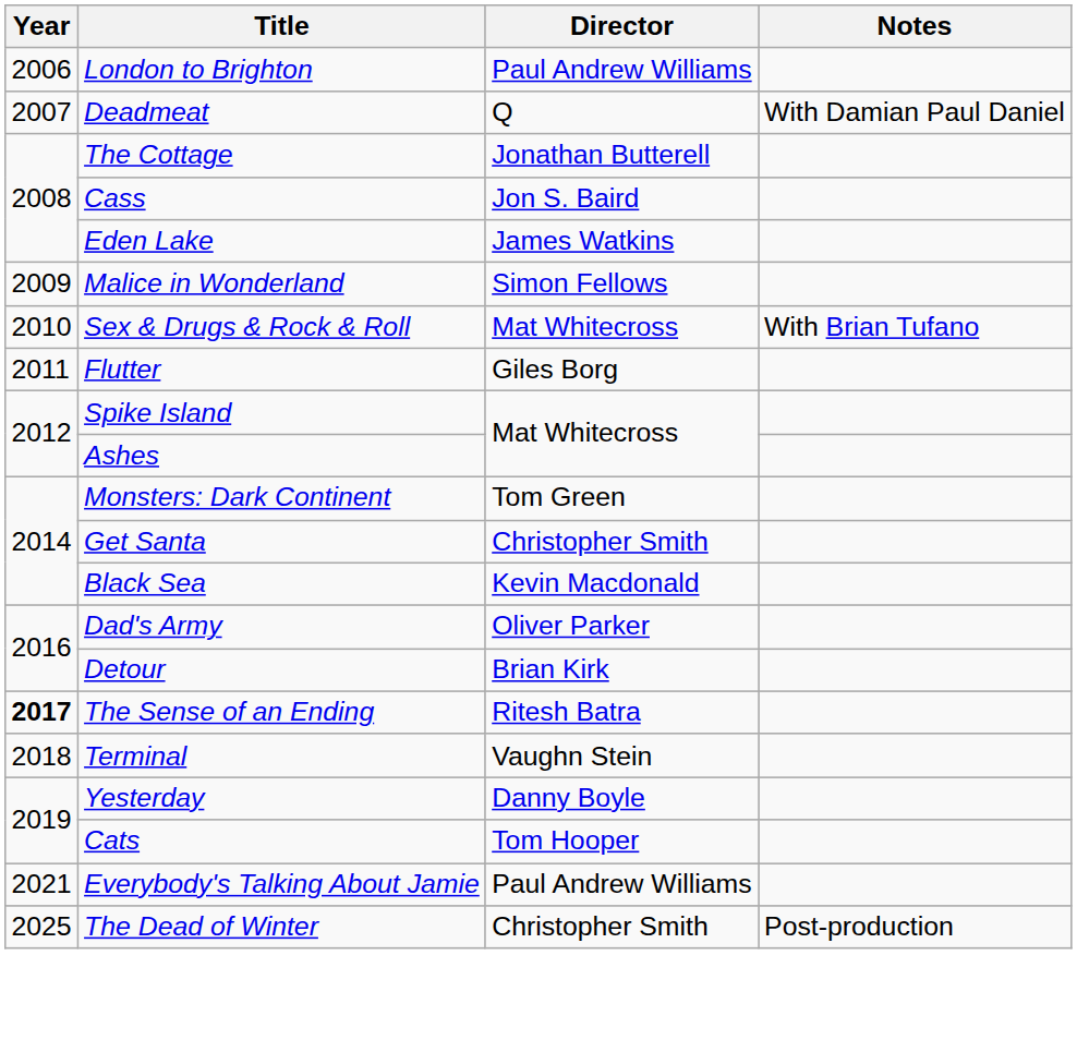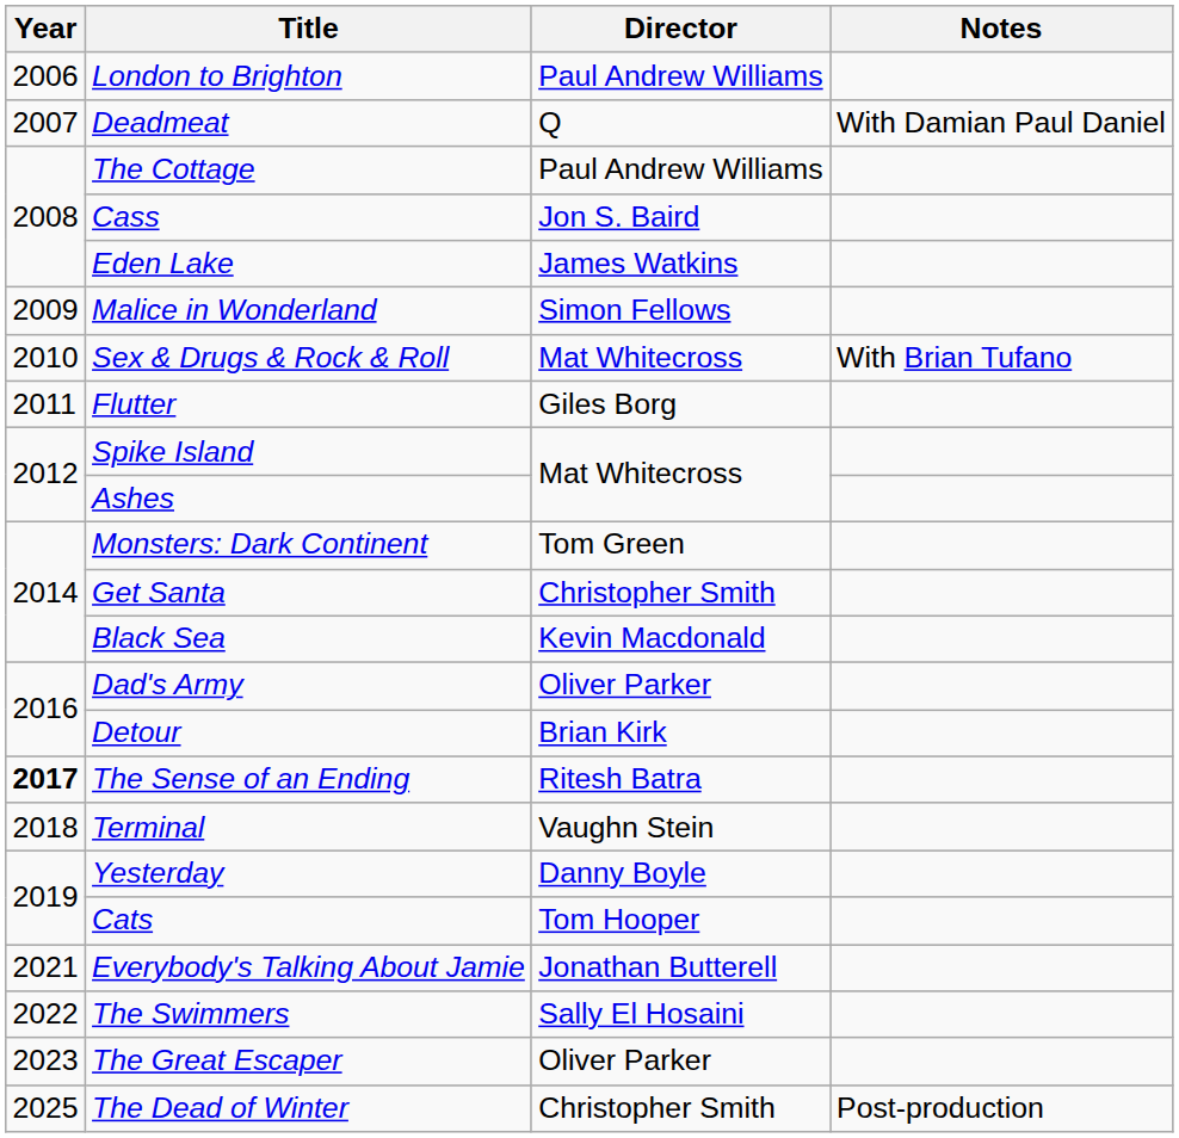The Cottage | Director: Jonathan Butterell -> Paul Andrew Williams
Everybody's Talking About Jamie | Director: Paul Andrew Williams -> Jonathan Butterell
+ row: 2022 | The Swimmers | Sally El Hosaini
+ row: 2023 | The Great Escaper | Oliver Parker
